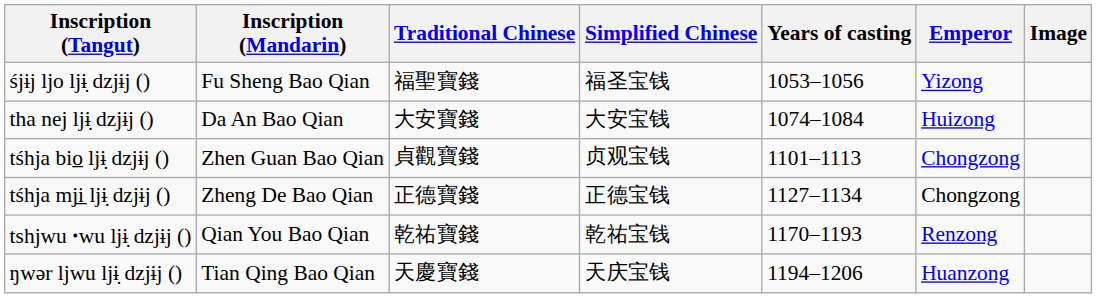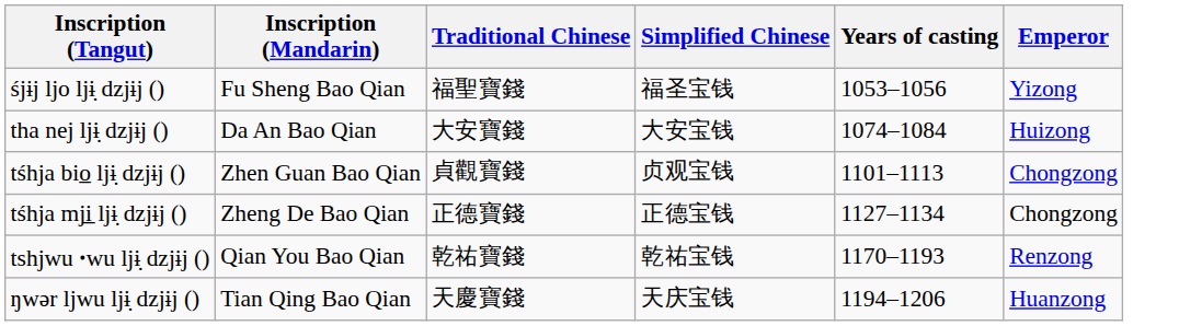- column: Image
